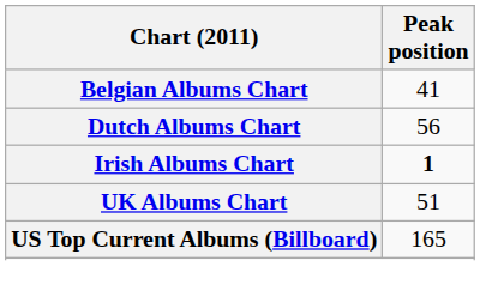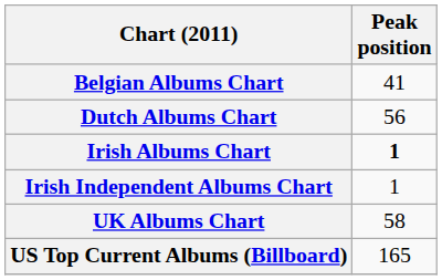+ row: Irish Independent Albums Chart | 1
UK Albums Chart | Peak position: 51 -> 58
